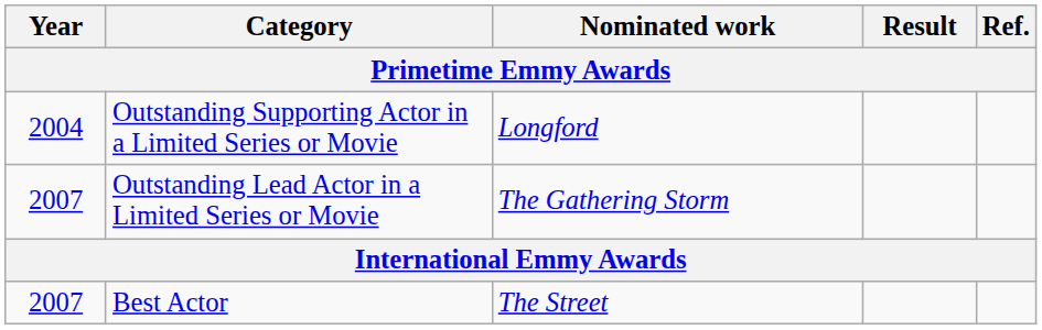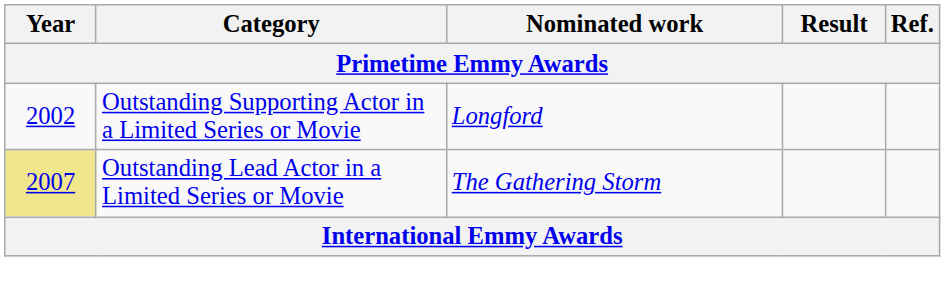Outstanding Supporting Actor in a Limited Series or Movie | Year: 2004 -> 2002
Outstanding Lead Actor in a Limited Series or Movie | Year: no background -> khaki background
- row: 2007 | Best Actor | The Street
